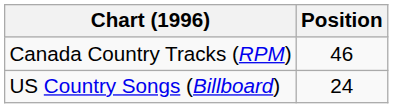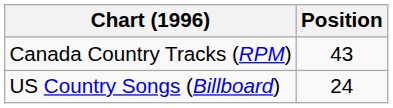Canada Country Tracks (RPM) | Position: 46 -> 43
